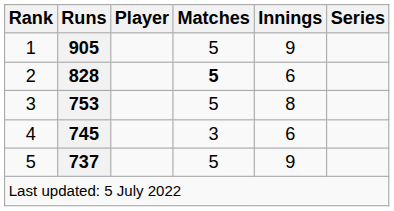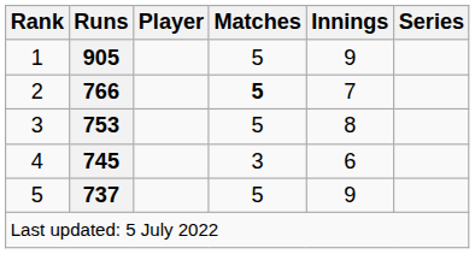2 | Runs: 828 -> 766
2 | Innings: 6 -> 7
